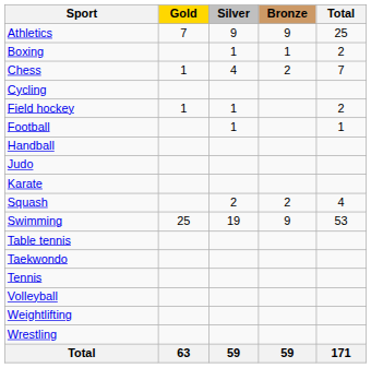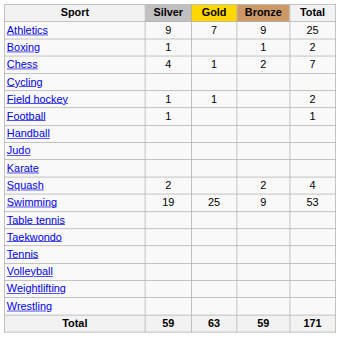columns swapped: Gold <-> Silver
